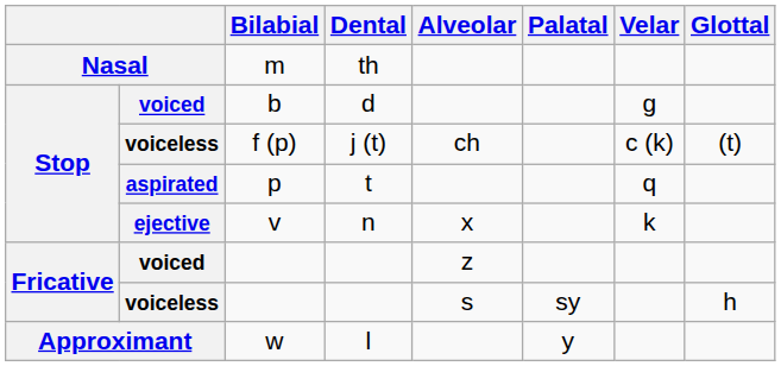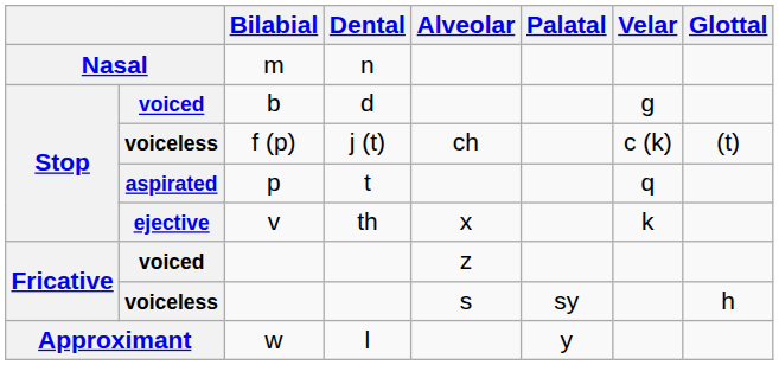m | Dental: th -> n
v | Dental: n -> th
